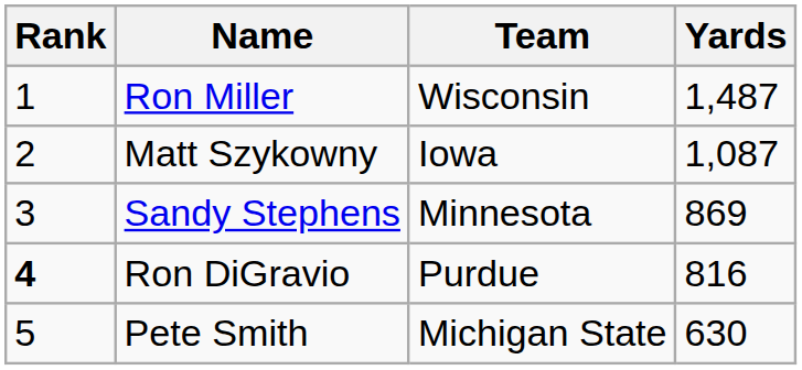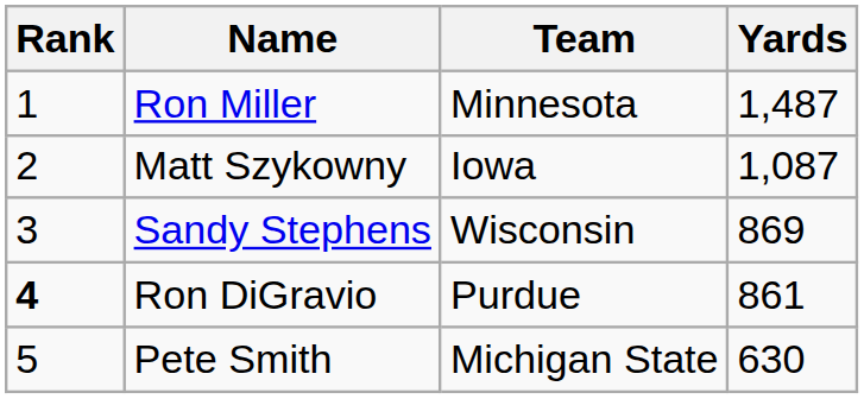Ron Miller | Team: Wisconsin -> Minnesota
Sandy Stephens | Team: Minnesota -> Wisconsin
Ron DiGravio | Yards: 816 -> 861
